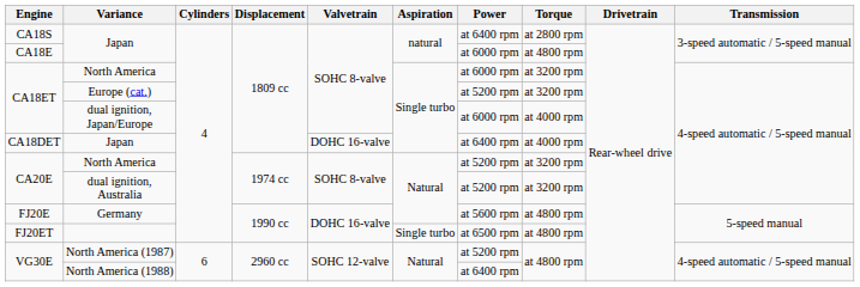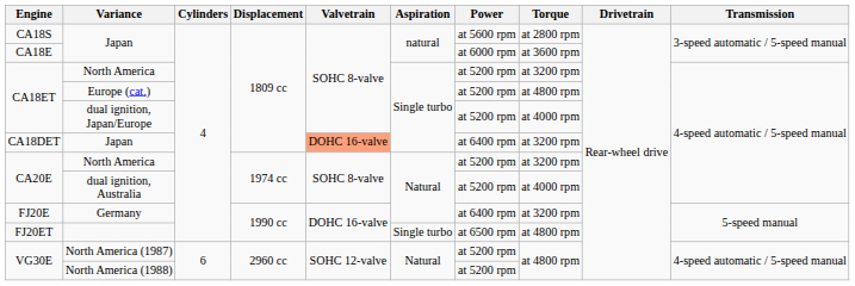CA18S / Japan | Power: at 6400 rpm -> at 5600 rpm
CA18E / Japan | Torque: at 4800 rpm -> at 3600 rpm
CA18ET / North America | Power: at 6000 rpm -> at 5200 rpm
Europe (cat.) | Torque: at 3200 rpm -> at 4800 rpm
dual ignition, Japan/Europe | Power: at 6000 rpm -> at 5200 rpm
CA18DET / Japan | Valvetrain: no background -> lightsalmon background
CA18DET / Japan | Torque: at 4000 rpm -> at 3200 rpm
dual ignition, Australia | Torque: at 3200 rpm -> at 4000 rpm
Germany | Power: at 5600 rpm -> at 6400 rpm
Germany | Torque: at 4800 rpm -> at 3200 rpm
North America (1988) | Power: at 6400 rpm -> at 5200 rpm
